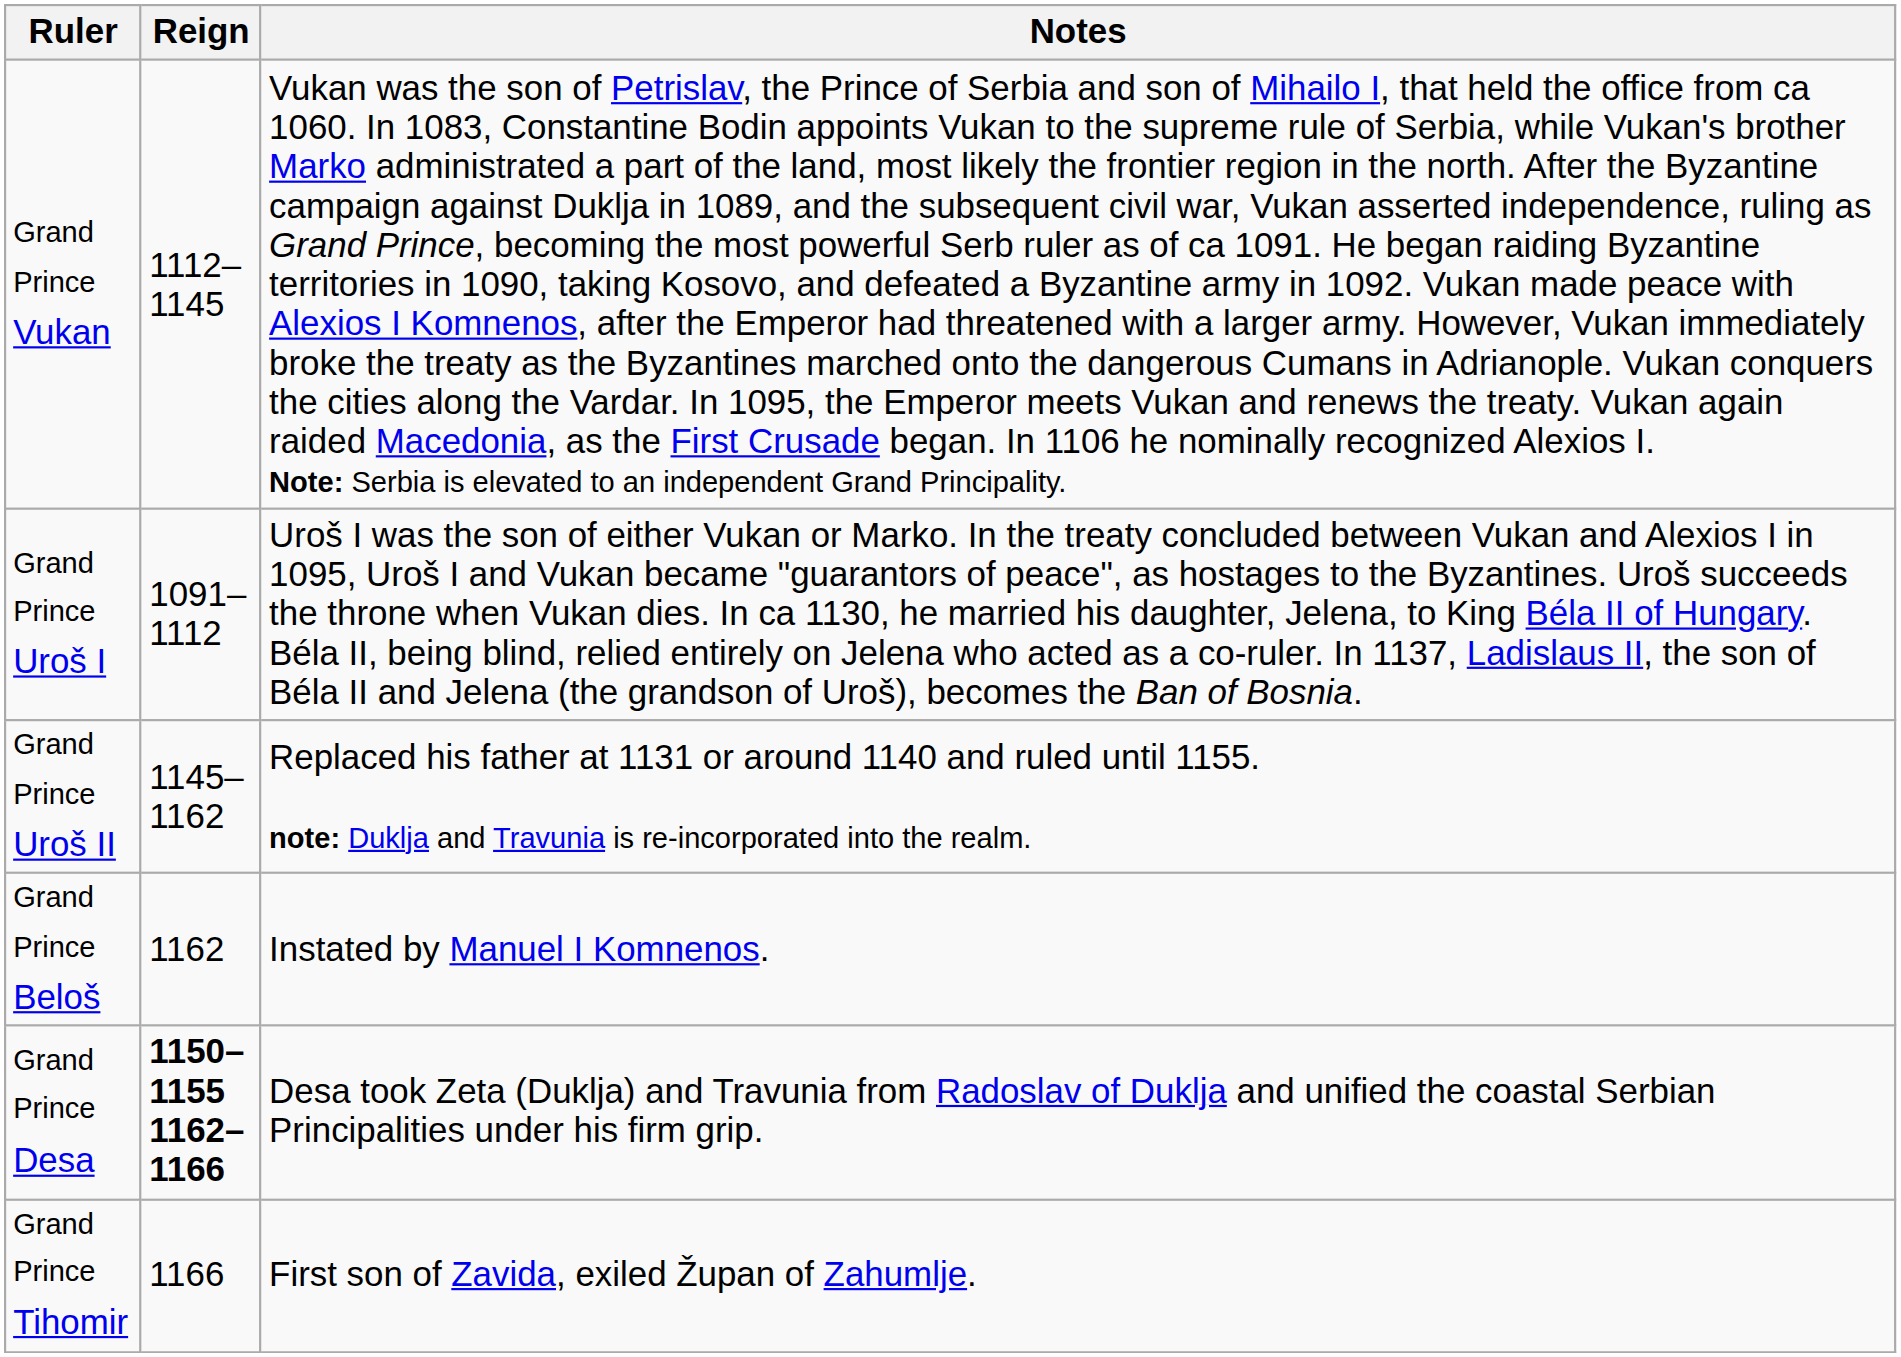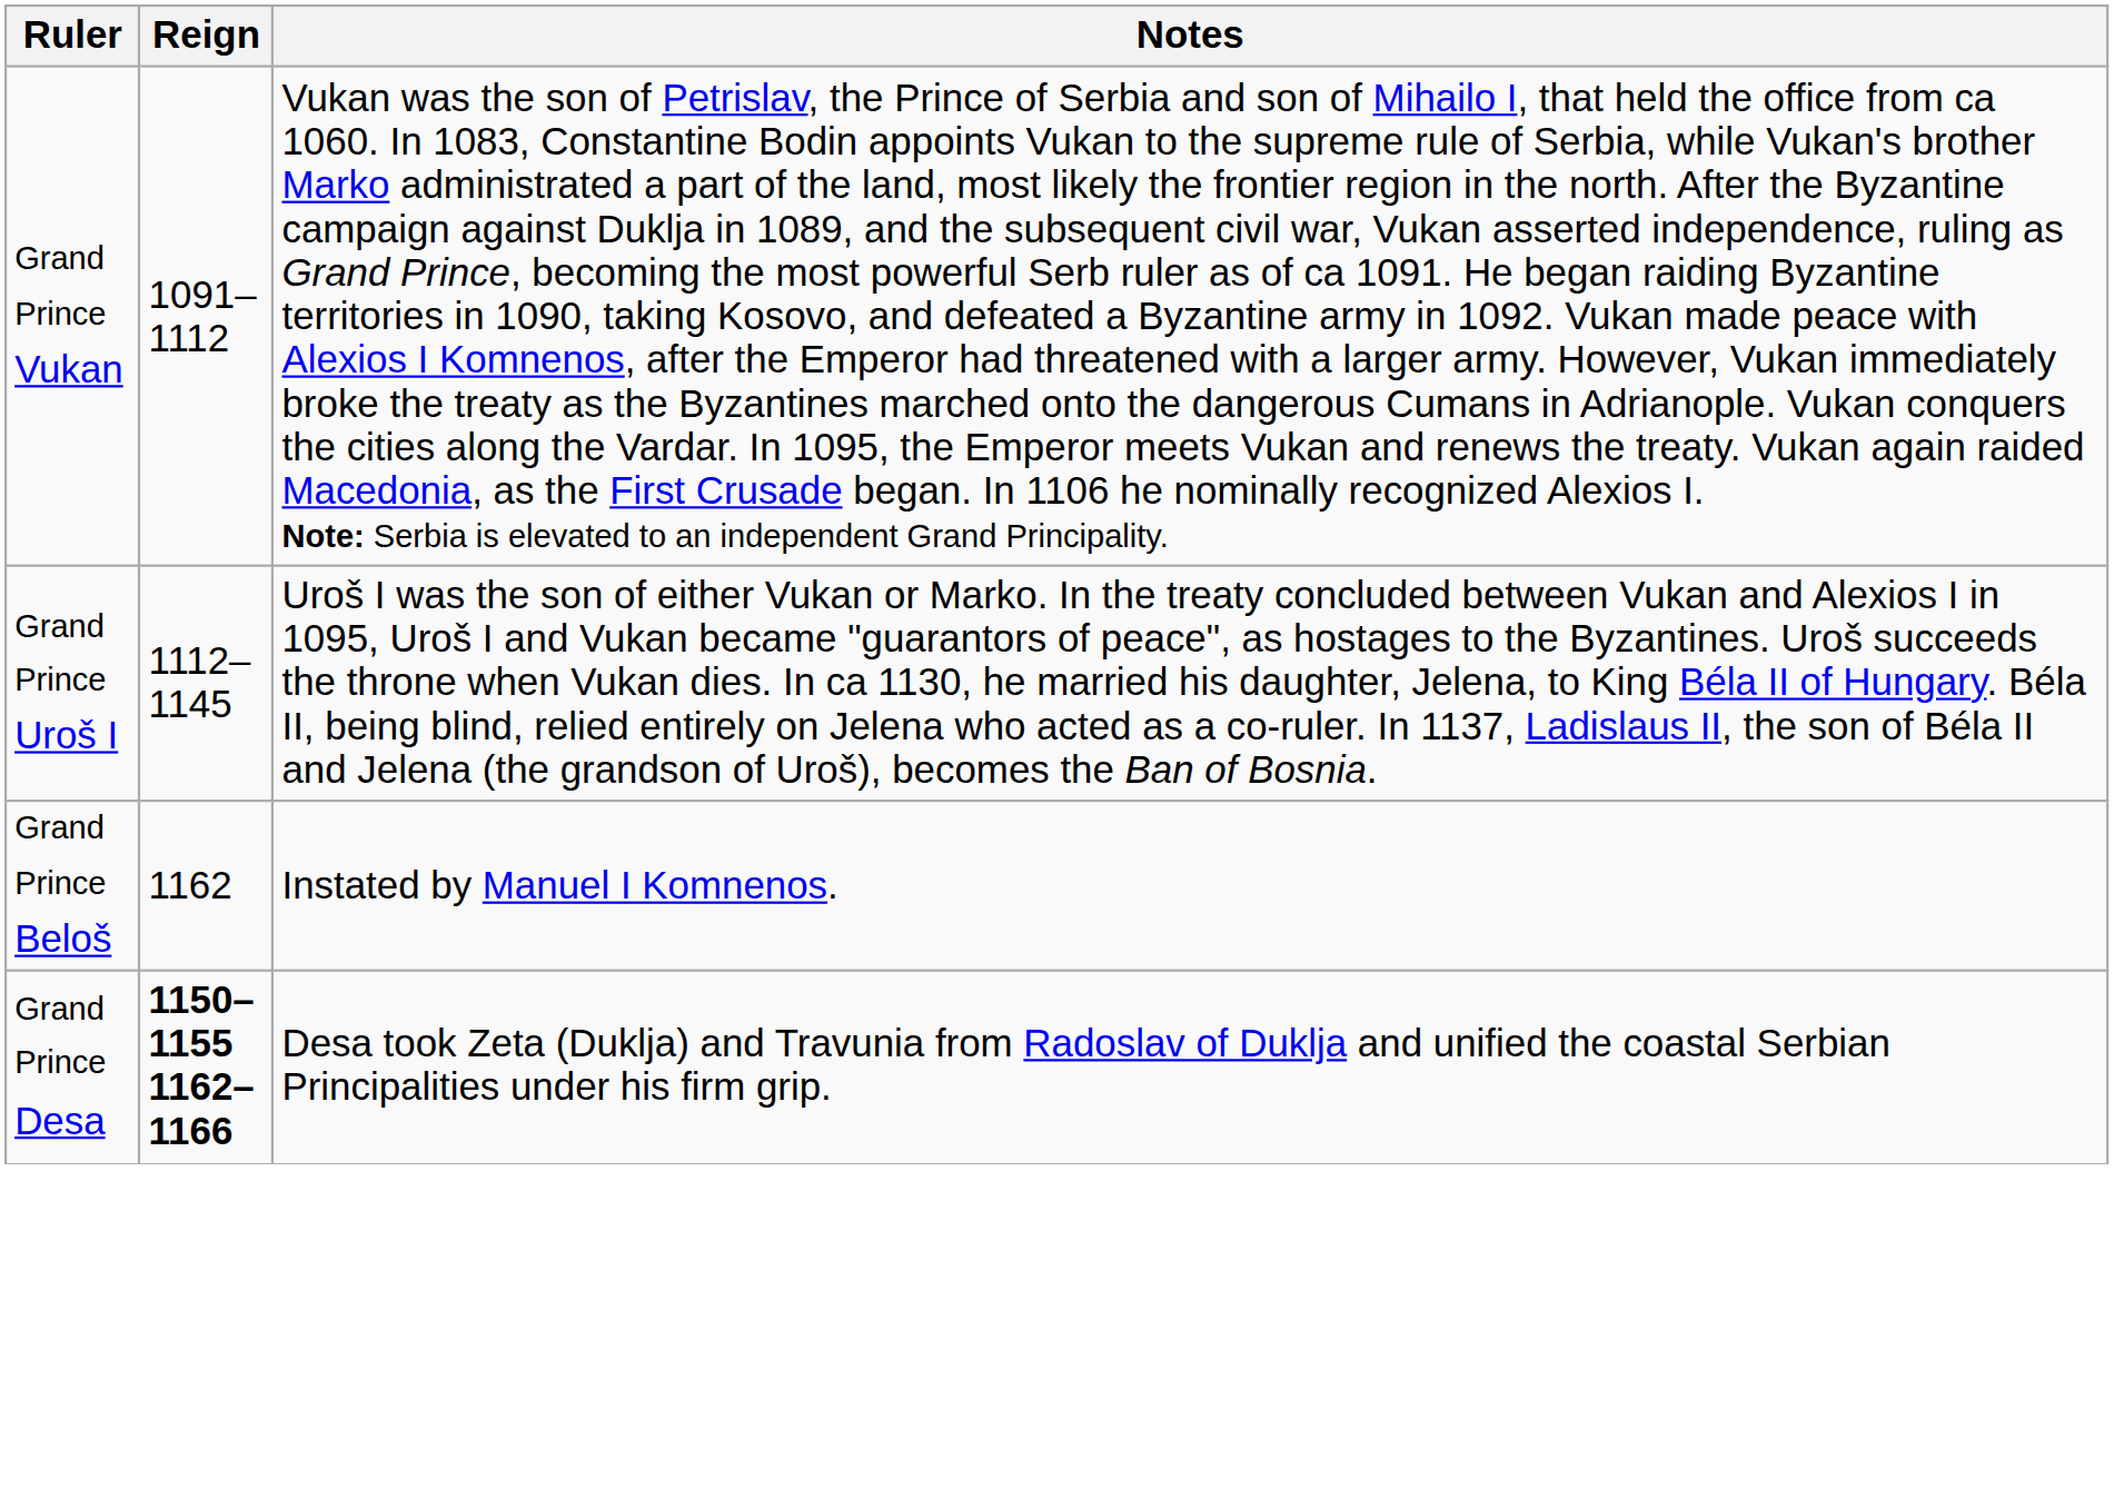Grand Prince Vukan | Reign: 1112–1145 -> 1091–1112
Grand Prince Uroš I | Reign: 1091–1112 -> 1112–1145
- row: Grand Prince Uroš II | 1145–1162 | Replaced his father at 1131 or around 1140 and ruled until 1155. note: Duklja and Travunia is re-incorporated into the realm.
- row: Grand Prince Tihomir | 1166 | First son of Zavida, exiled Župan of Zahumlje.
